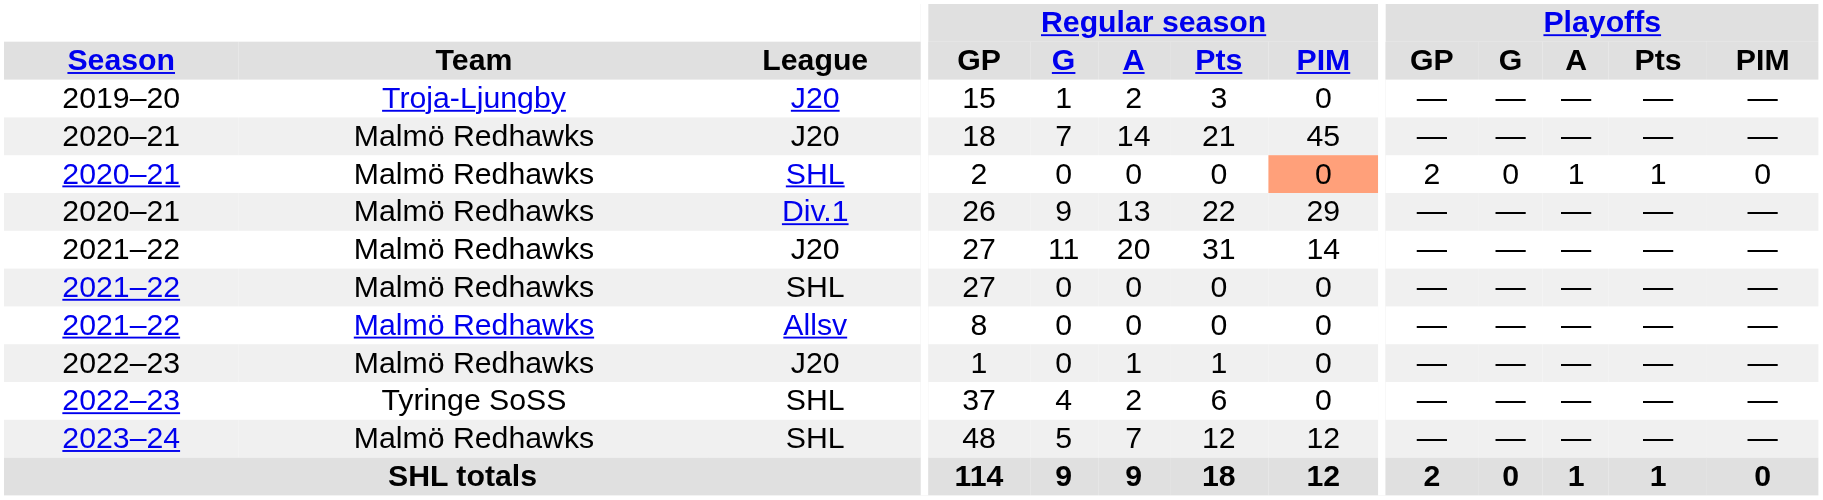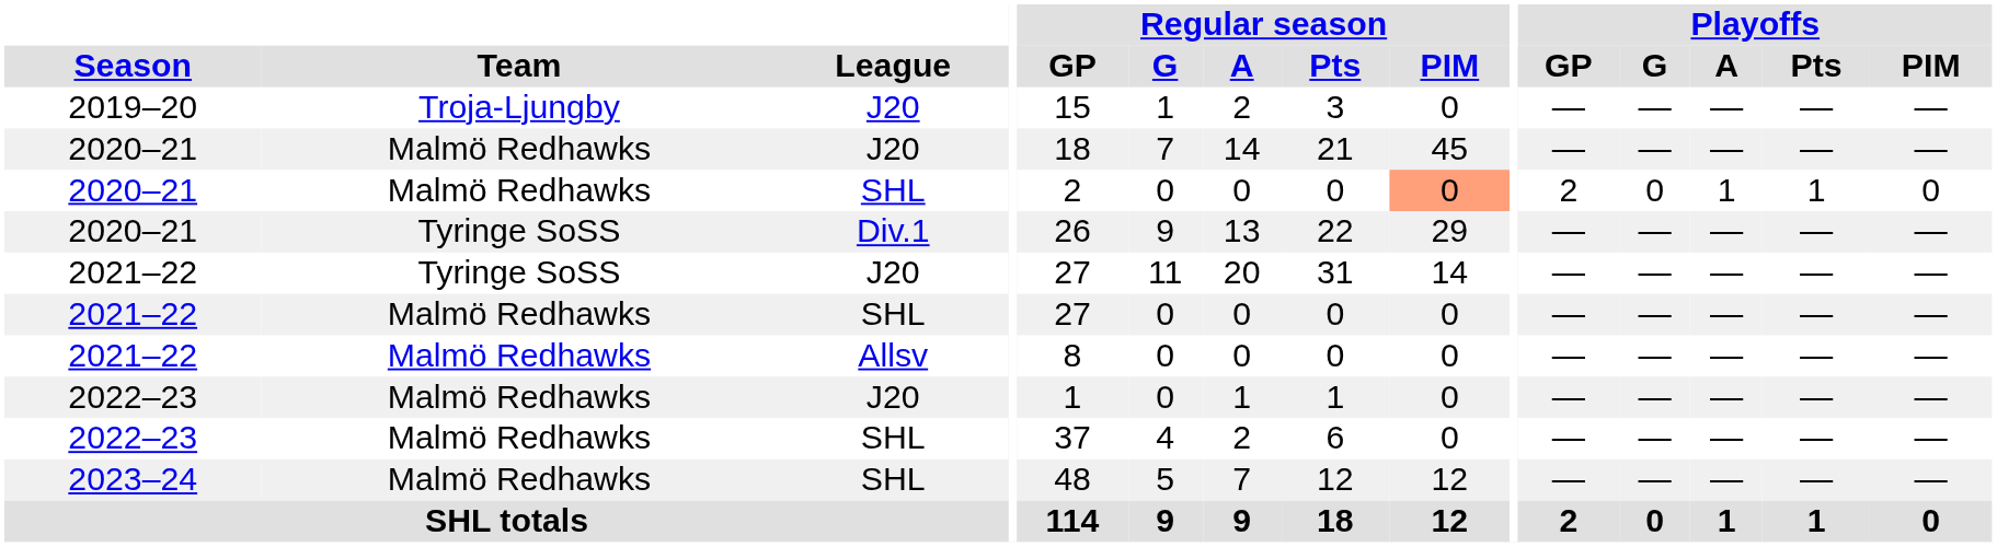2020–21 / Div.1 | Team: Malmö Redhawks -> Tyringe SoSS
2021–22 / J20 | Team: Malmö Redhawks -> Tyringe SoSS
2022–23 / SHL | Team: Tyringe SoSS -> Malmö Redhawks
